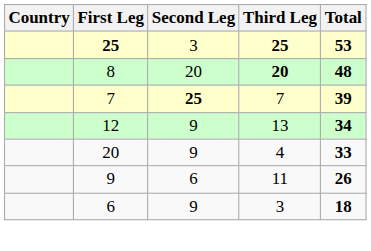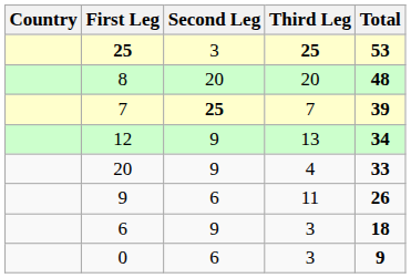8 | Third Leg: bold -> normal
+ row: 0 | 6 | 3 | 9
